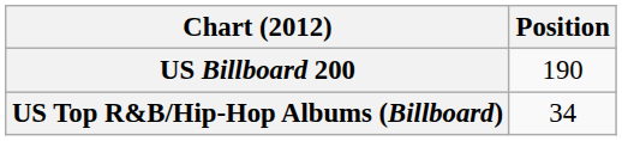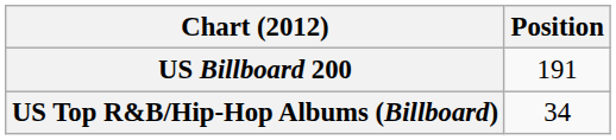US Billboard 200 | Position: 190 -> 191
